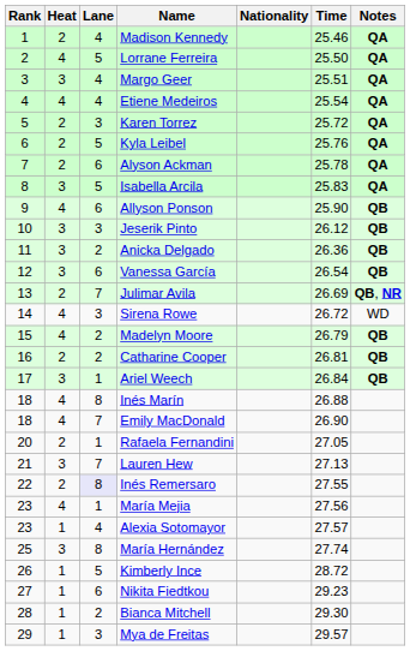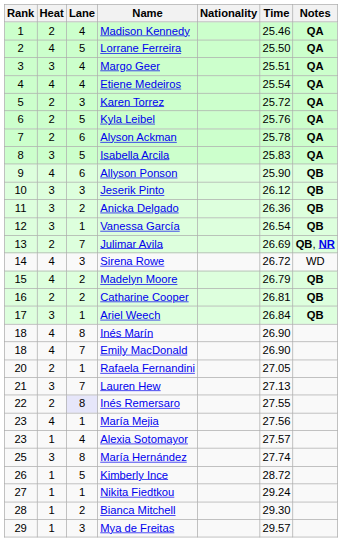Vanessa García | Lane: 6 -> 1
Inés Marín | Time: 26.88 -> 26.90
Nikita Fiedtkou | Lane: 6 -> 1
Nikita Fiedtkou | Time: 29.23 -> 29.24
